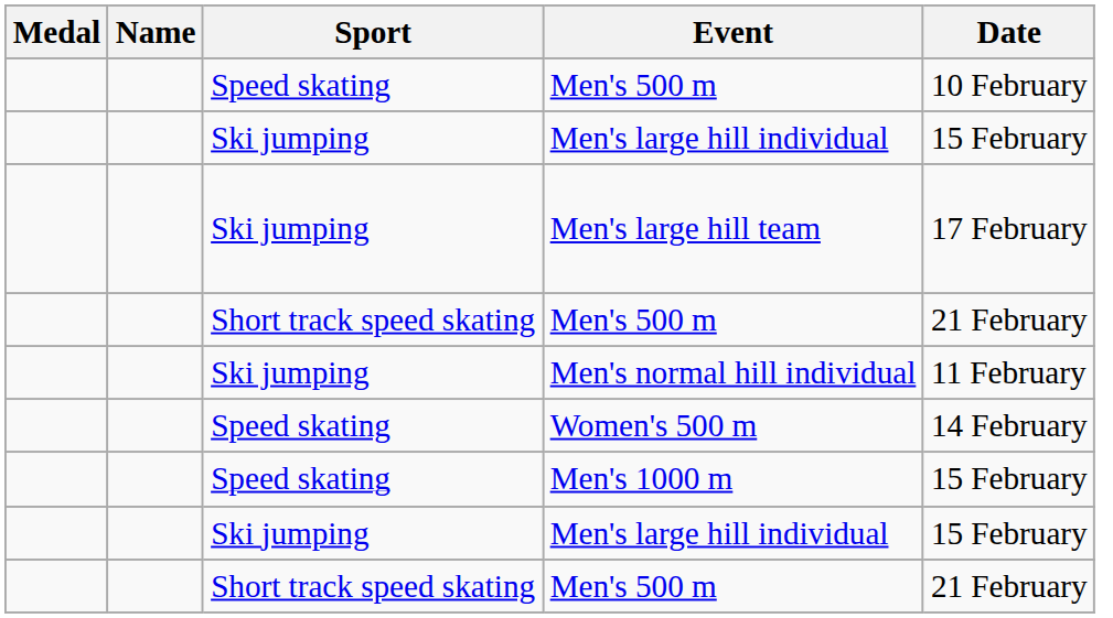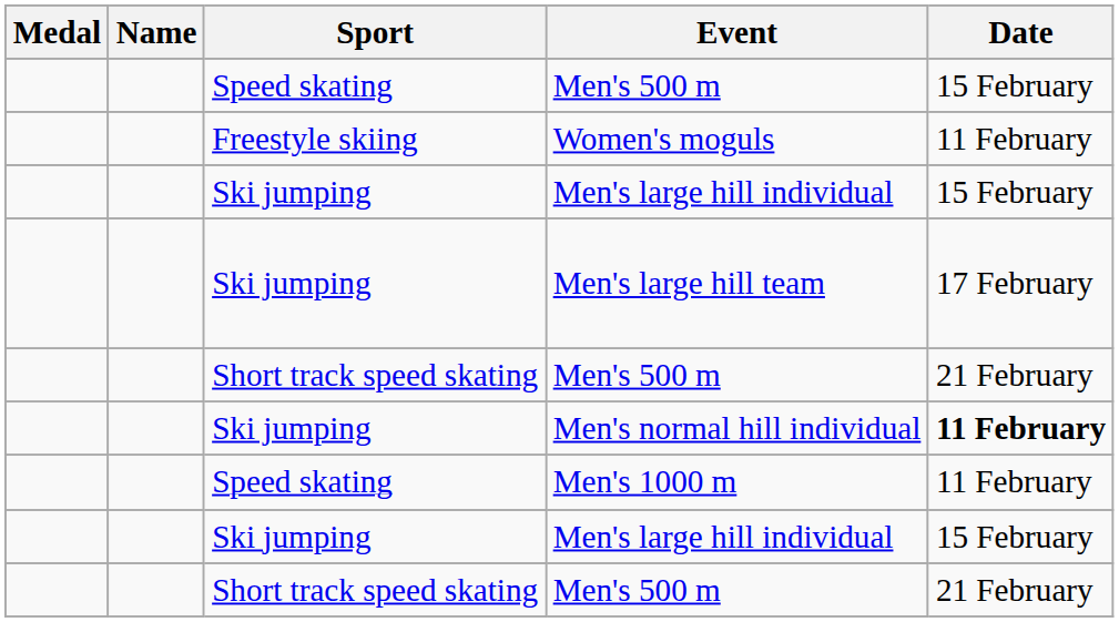Speed skating / Men's 500 m | Date: 10 February -> 15 February
+ row: Freestyle skiing | Women's moguls | 11 February
Men's normal hill individual | Date: normal -> bold
- row: Speed skating | Women's 500 m | 14 February
Men's 1000 m | Date: 15 February -> 11 February
